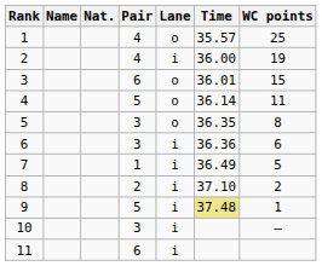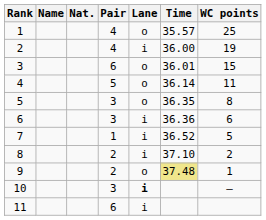7 | Time: 36.49 -> 36.52
9 | Pair: 5 -> 2
9 | Lane: i -> o
10 | Lane: normal -> bold
